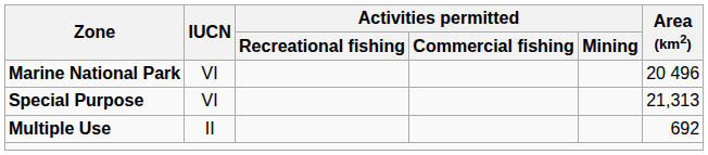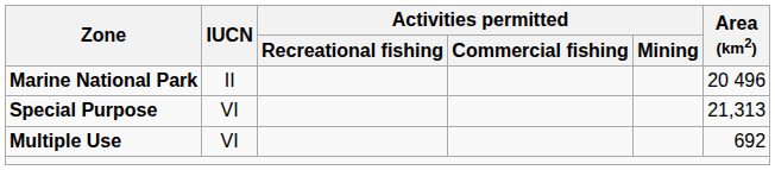Marine National Park | IUCN: VI -> II
Multiple Use | IUCN: II -> VI
